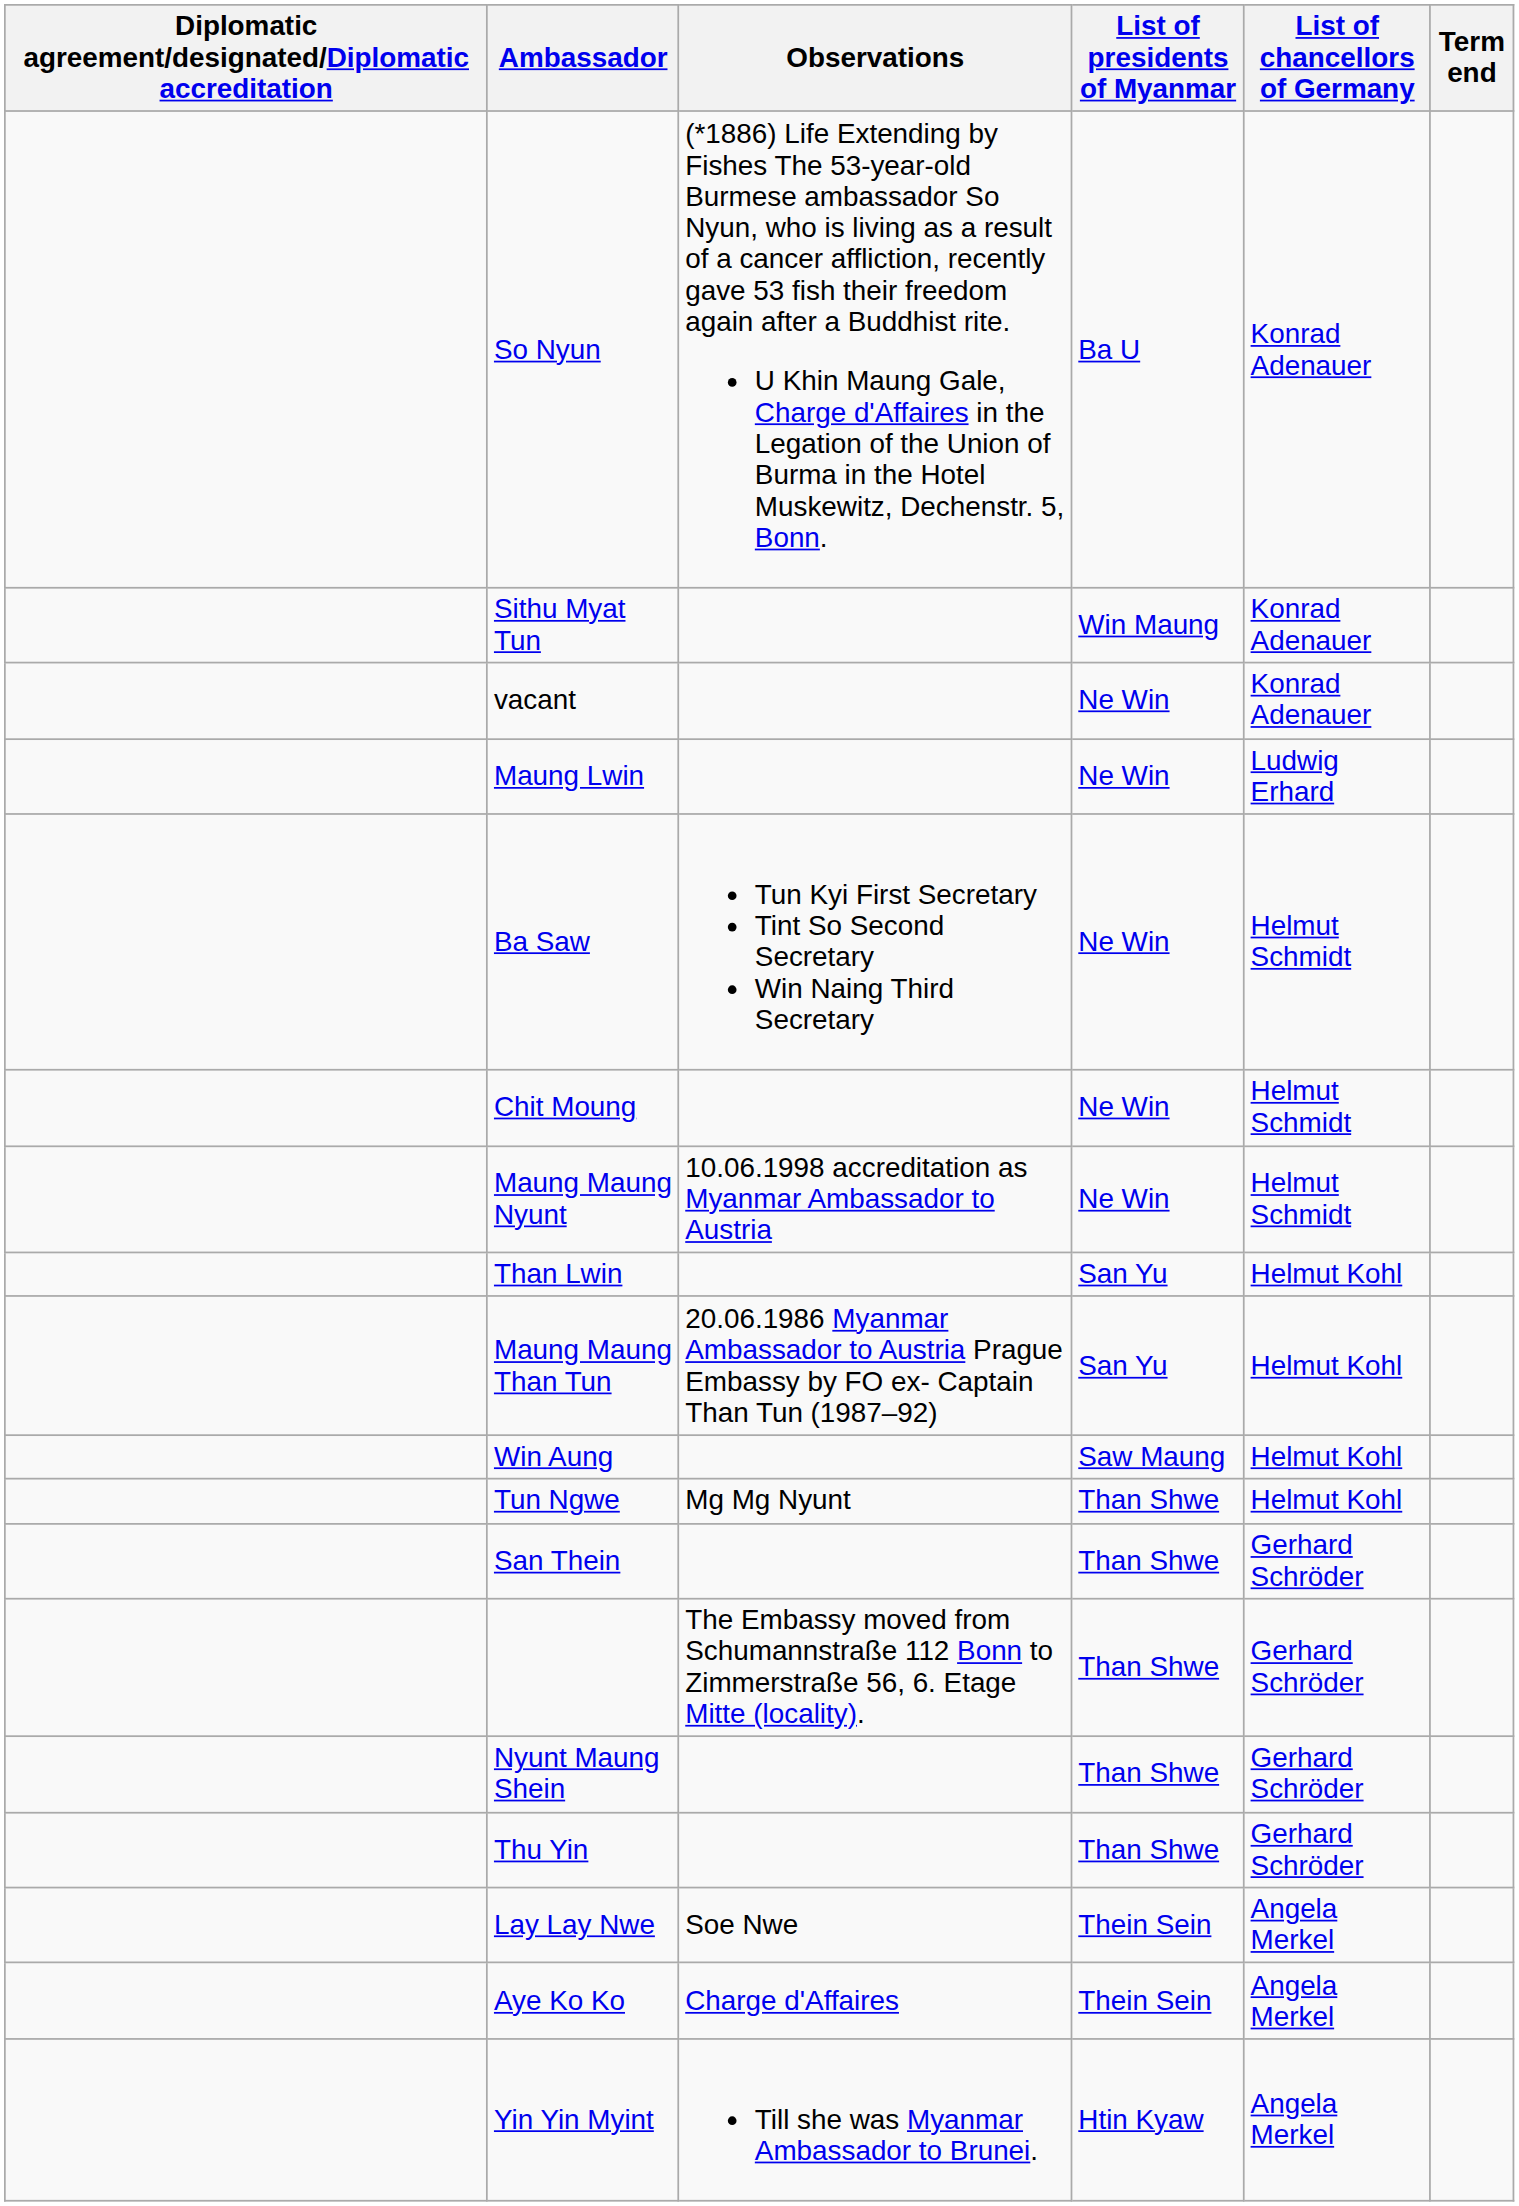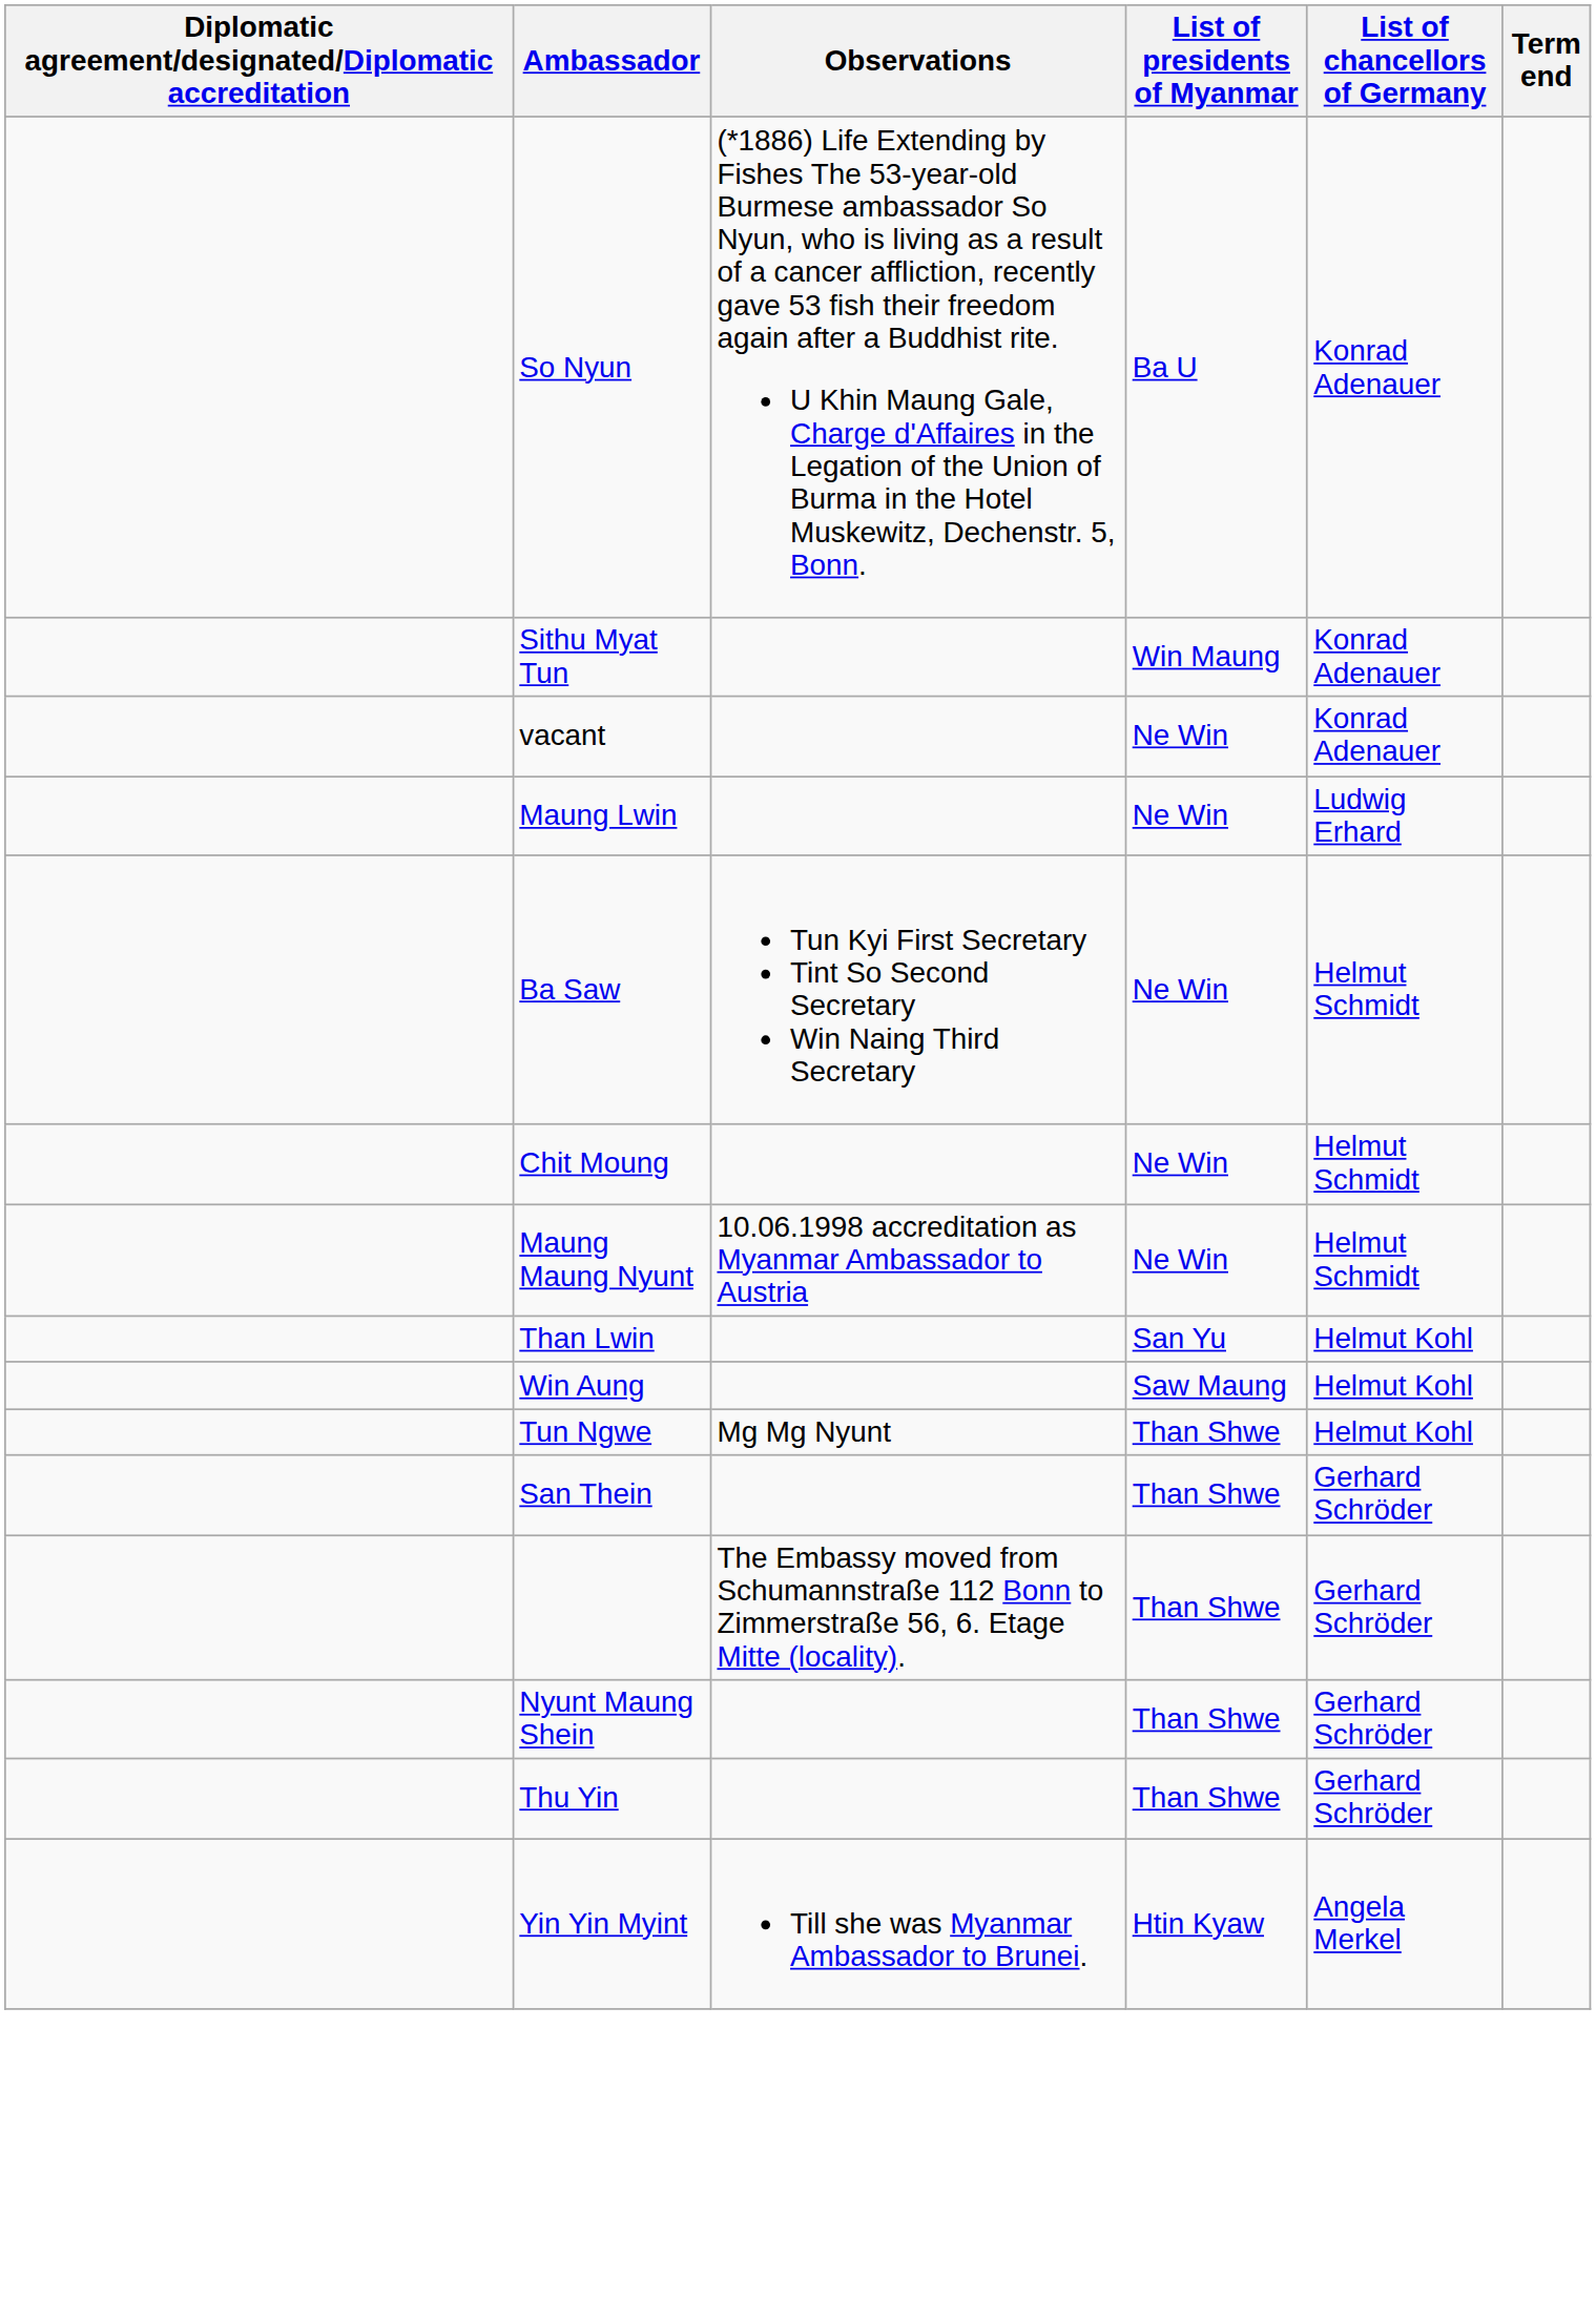- row: Maung Maung Than Tun | 20.06.1986 Myanmar Ambassador to Austria Prague Embassy by FO ex- Captain Than Tun (1987–92) | San Yu | Helmut Kohl
- row: Lay Lay Nwe | Soe Nwe | Thein Sein | Angela Merkel
- row: Aye Ko Ko | Charge d'Affaires | Thein Sein | Angela Merkel
